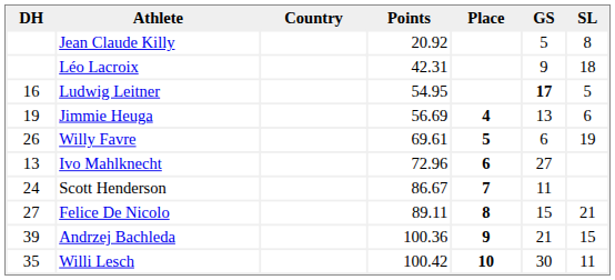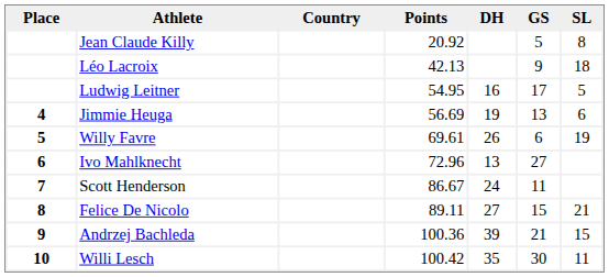columns swapped: Place <-> DH
Léo Lacroix | Points: 42.31 -> 42.13
Ludwig Leitner | GS: bold -> normal
